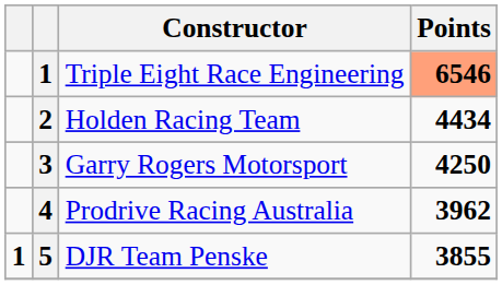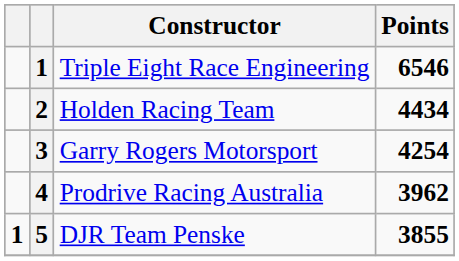Triple Eight Race Engineering | Points: lightsalmon background -> no background
Garry Rogers Motorsport | Points: 4250 -> 4254
